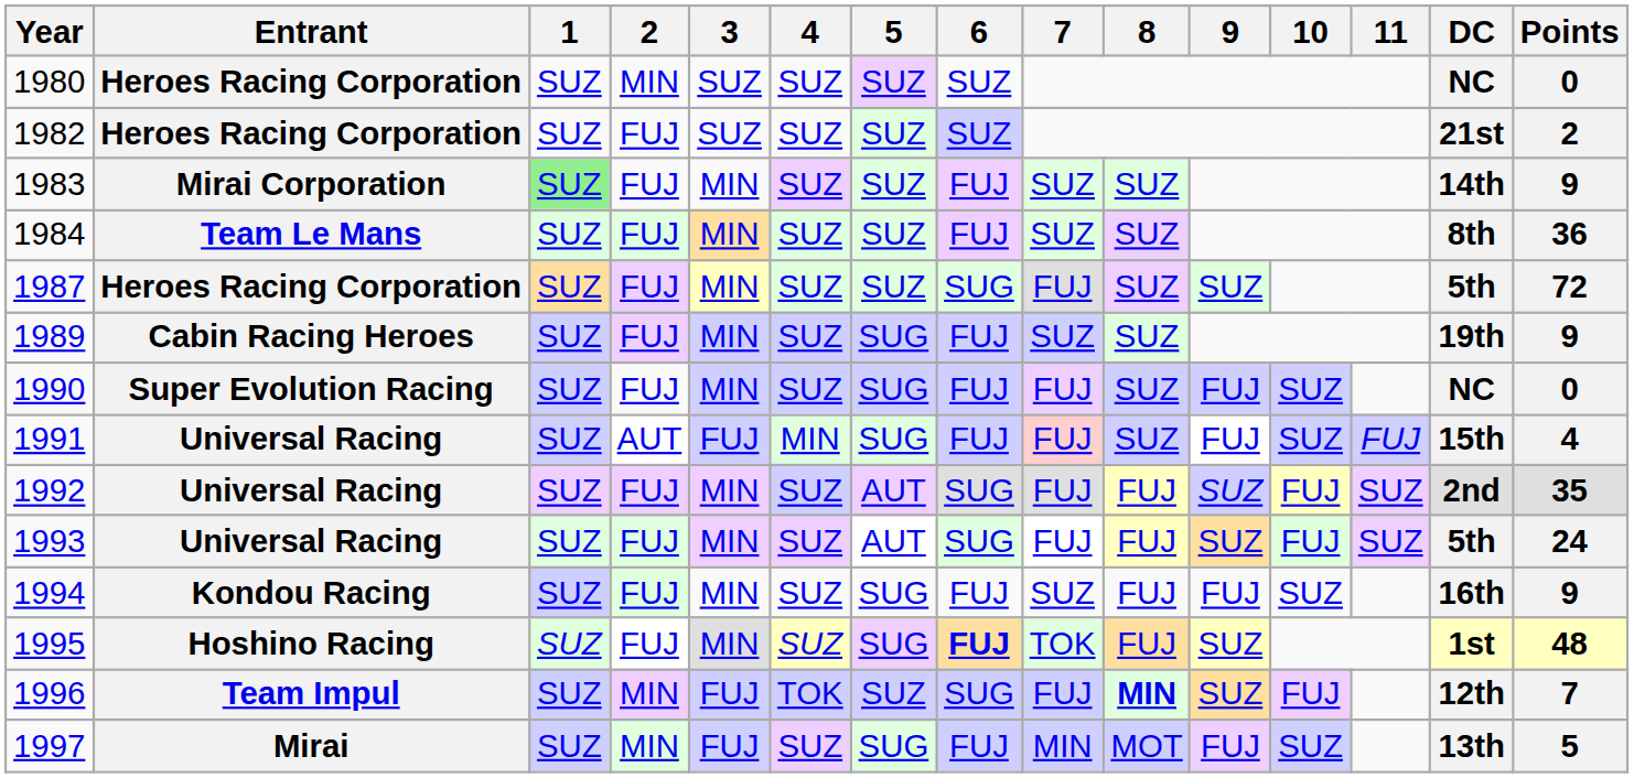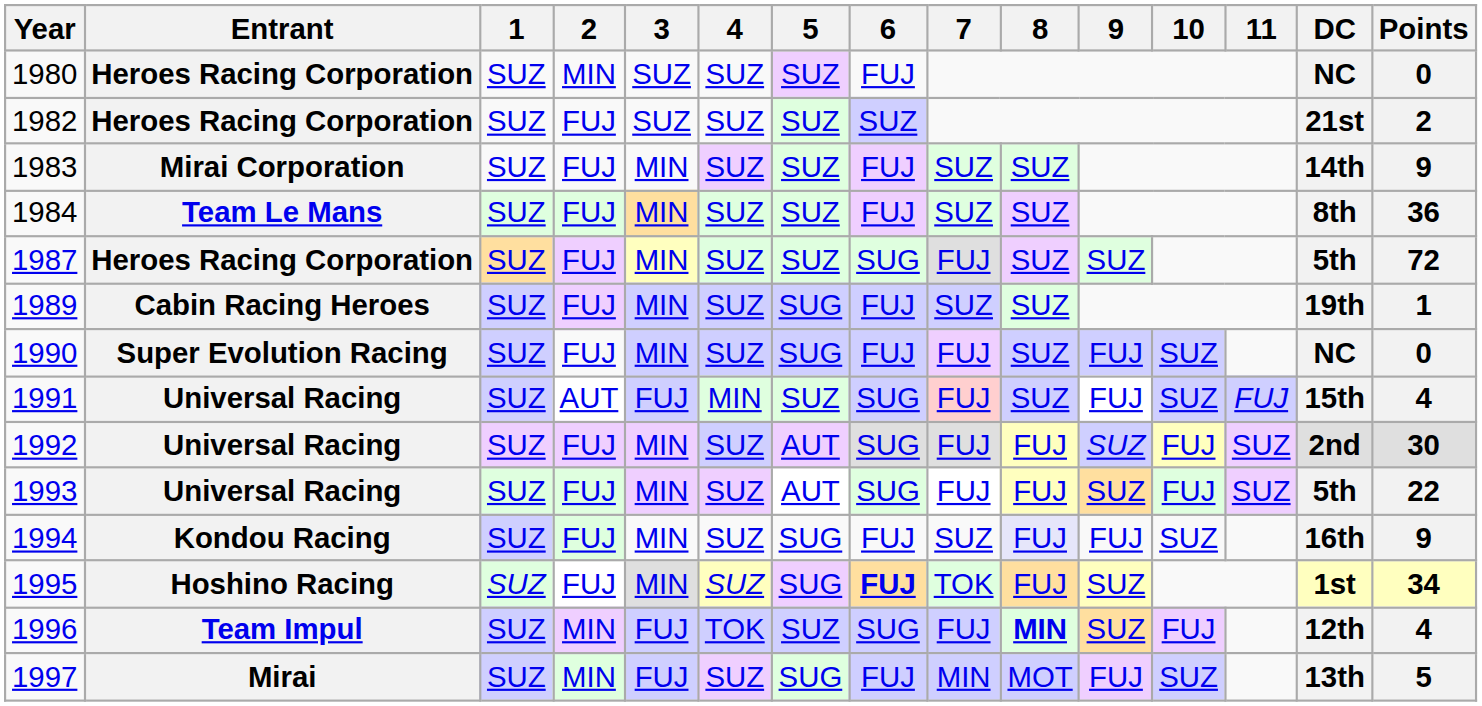1980 | 6: SUZ -> FUJ
1983 | 1: lightgreen background -> no background
1989 | Points: 9 -> 1
1991 | 5: SUG -> SUZ
1991 | 6: FUJ -> SUG
1992 | Points: 35 -> 30
1993 | Points: 24 -> 22
1994 | 8: no background -> lavender background
1995 | Points: 48 -> 34
1996 | Points: 7 -> 4
